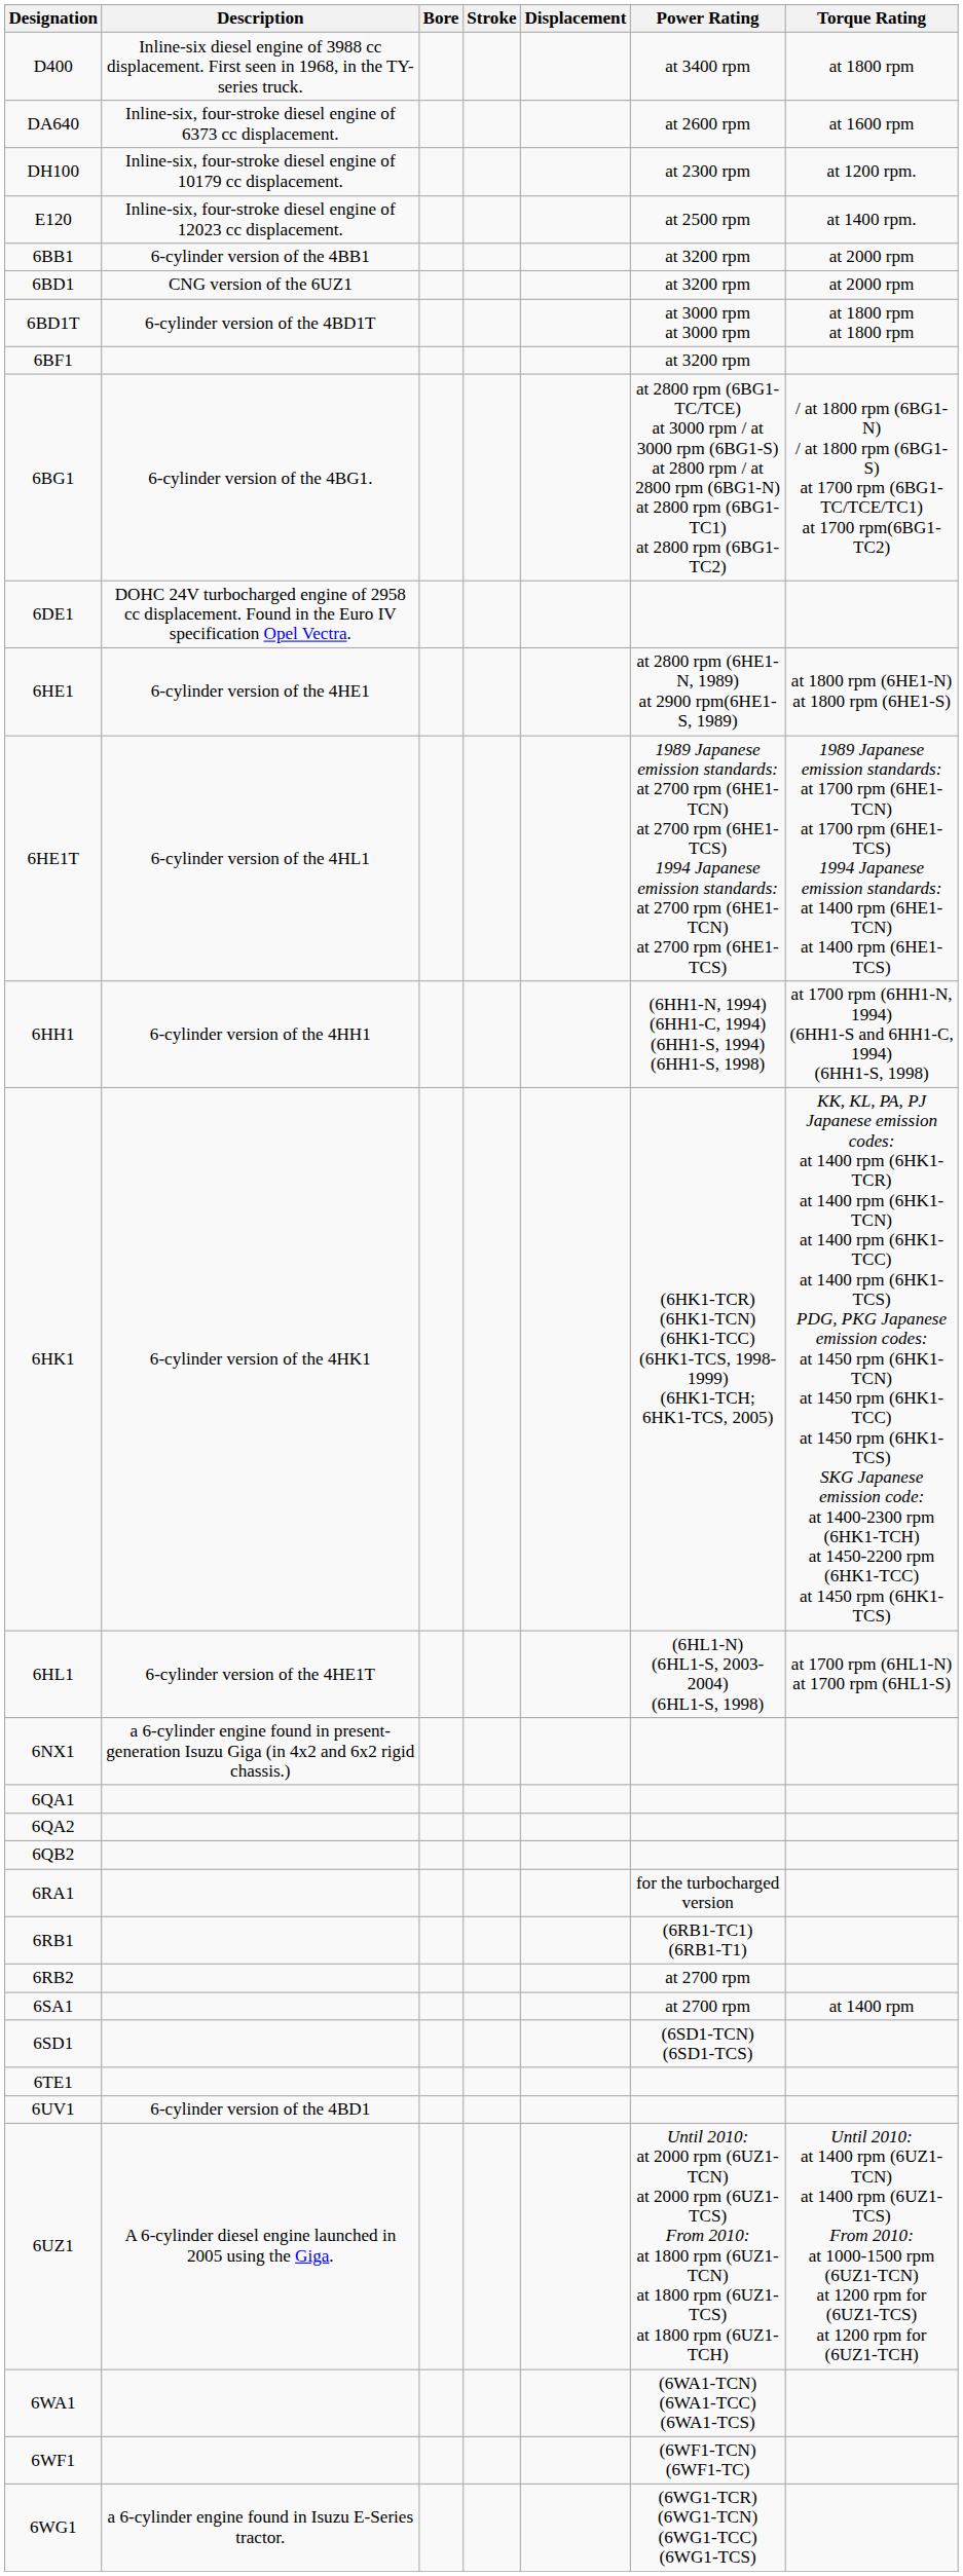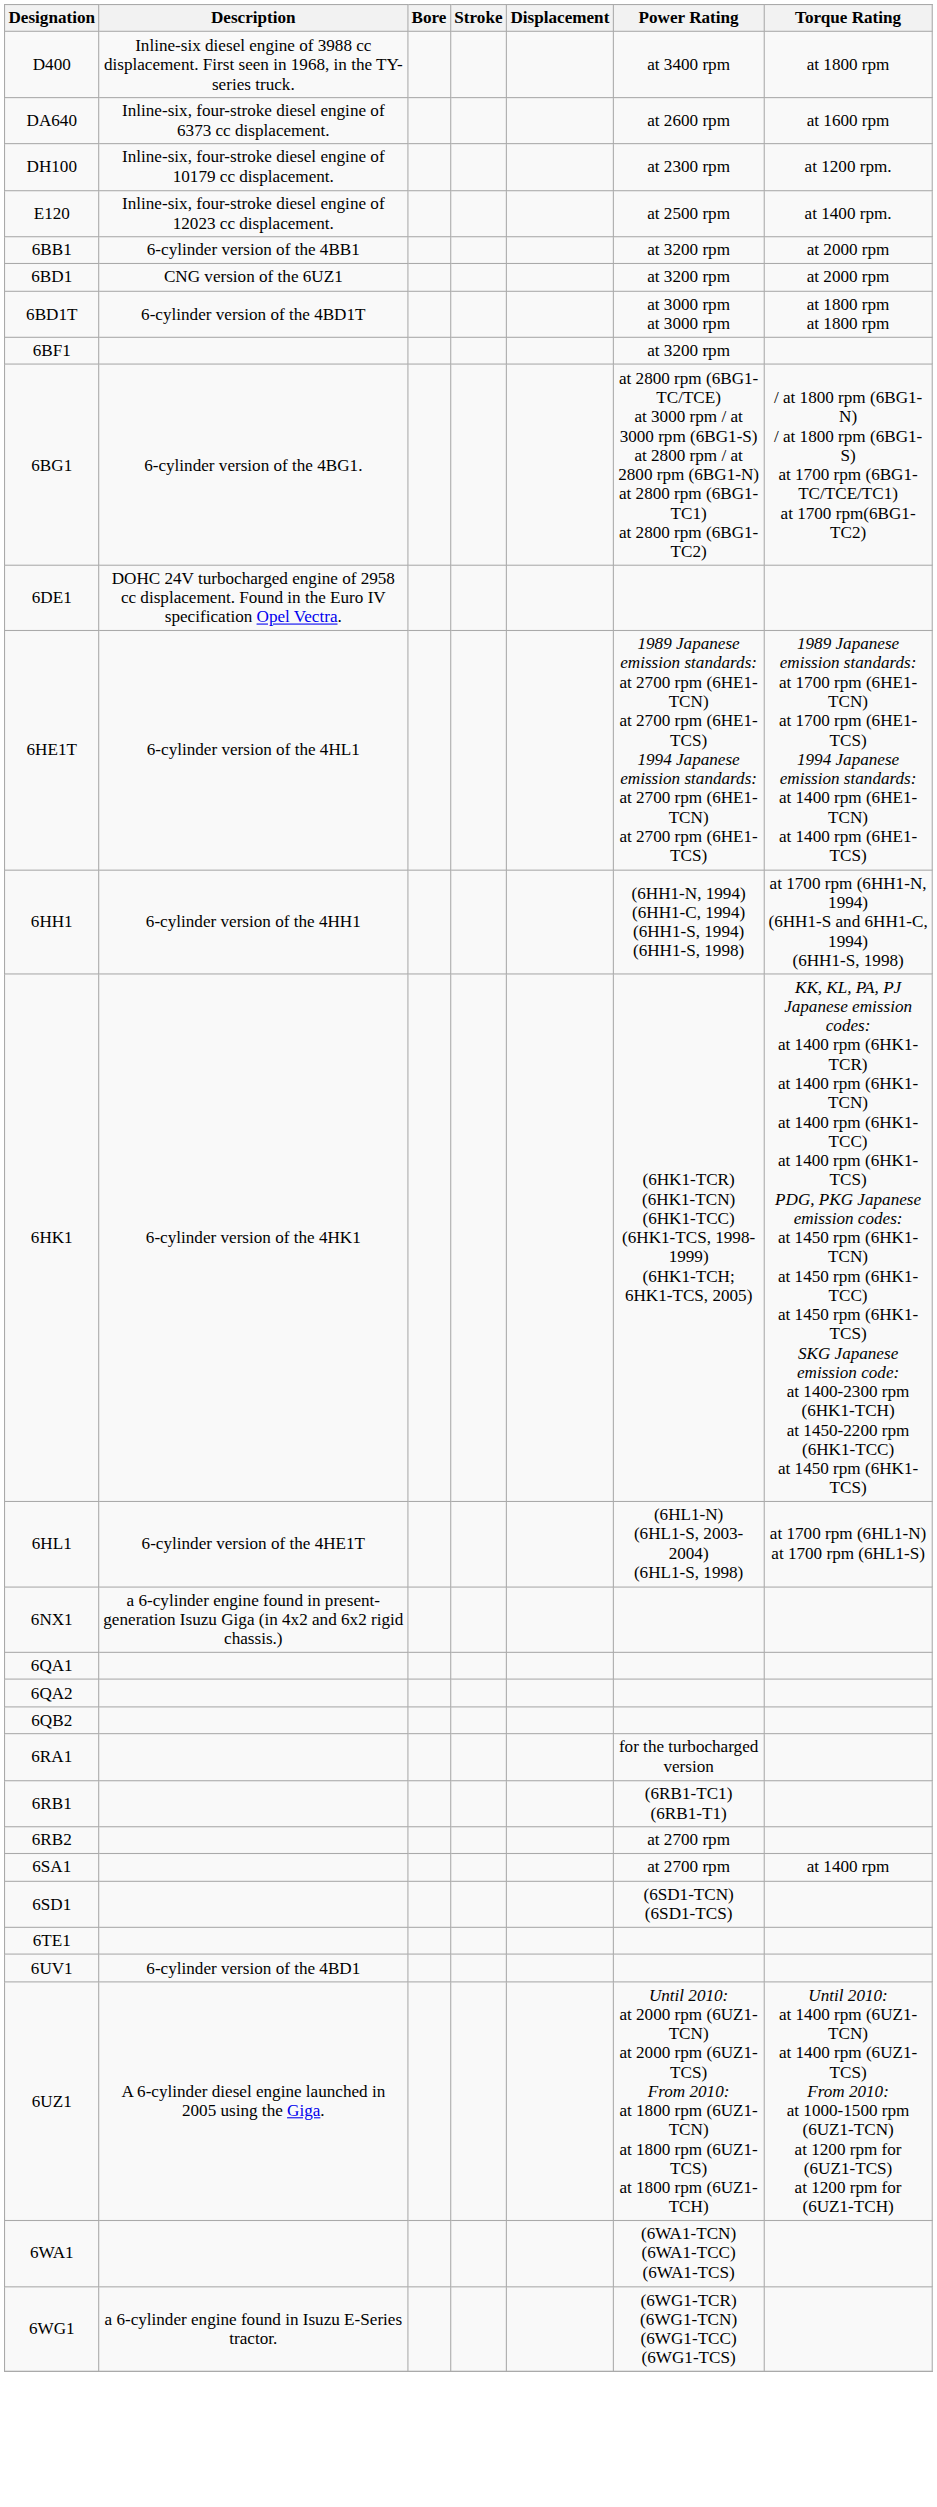- row: 6HE1 | 6-cylinder version of the 4HE1 | at 2800 rpm (6HE1-N, 1989) at 2900 rpm(6HE1-S, 1989) | at 1800 rpm (6HE1-N) at 1800 rpm (6HE1-S)
- row: 6WF1 | (6WF1-TCN) (6WF1-TC)
